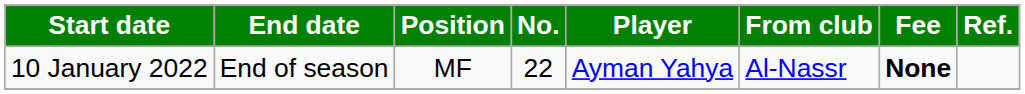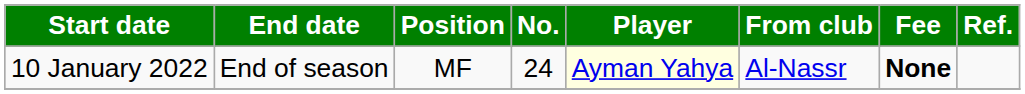10 January 2022 | No.: 22 -> 24
10 January 2022 | Player: no background -> lightyellow background
